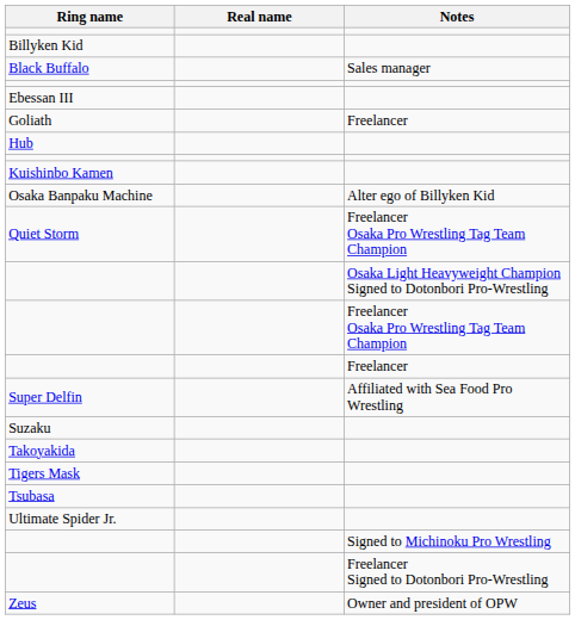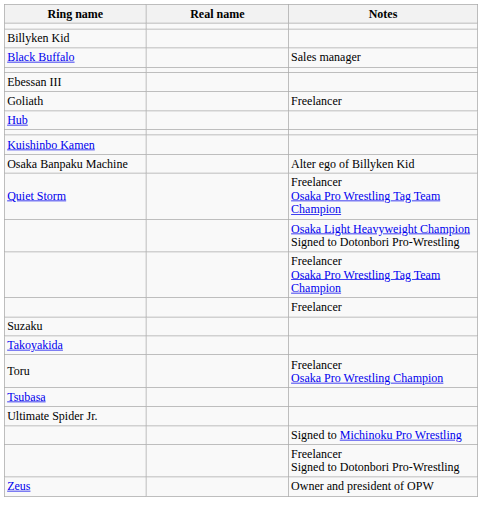- row: Super Delfin | Affiliated with Sea Food Pro Wrestling
- row: Tigers Mask
+ row: Toru | Freelancer Osaka Pro Wrestling Champion
